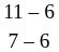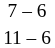rows swapped: 11 – 6 <-> 7 – 6
